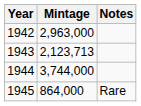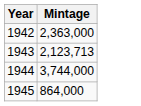- column: Notes | Rare
1942 | Mintage: 2,963,000 -> 2,363,000
